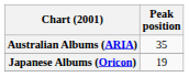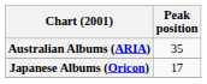Japanese Albums (Oricon) | Peak position: 19 -> 17
